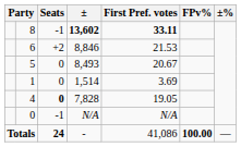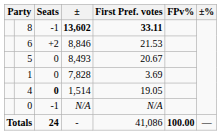1 | ±: 1,514 -> 7,828
4 | ±: 7,828 -> 1,514
